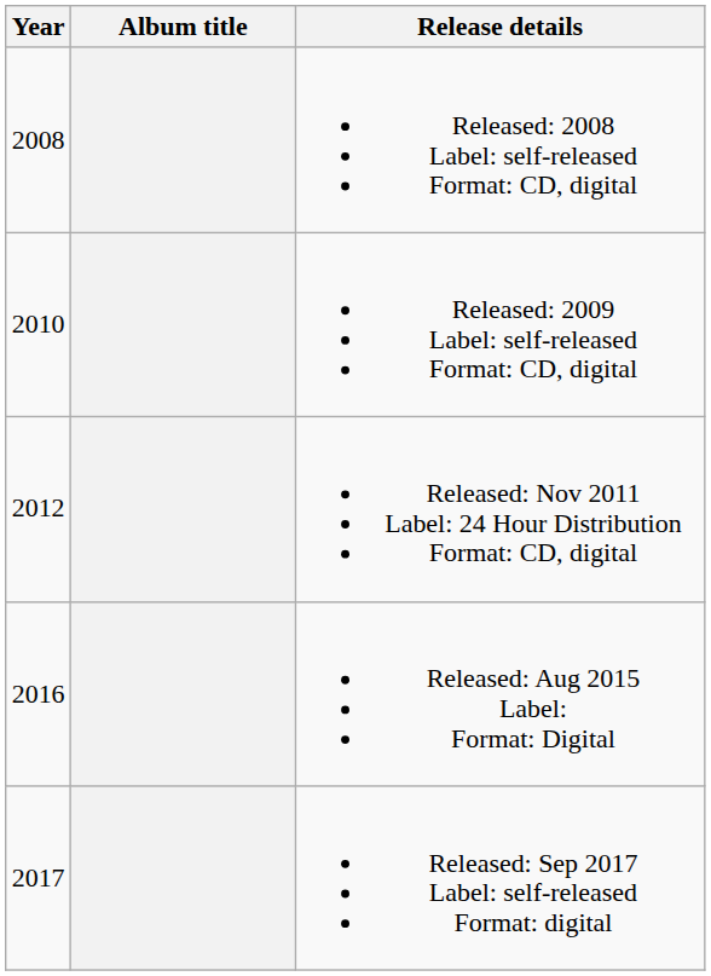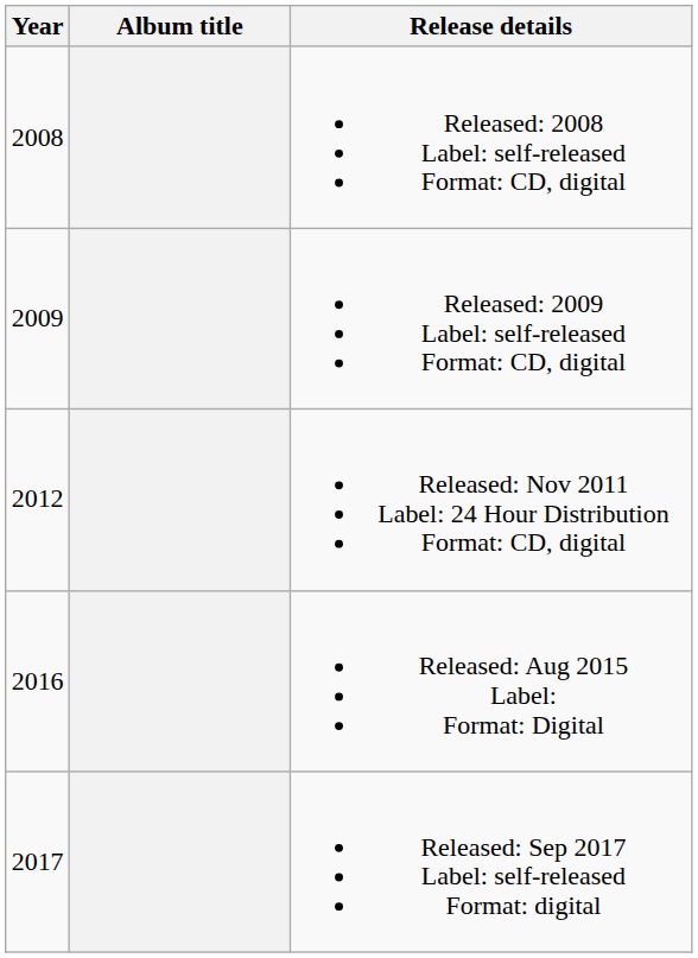Released: 2009 Label: self-released Format: CD, digital | Year: 2010 -> 2009
